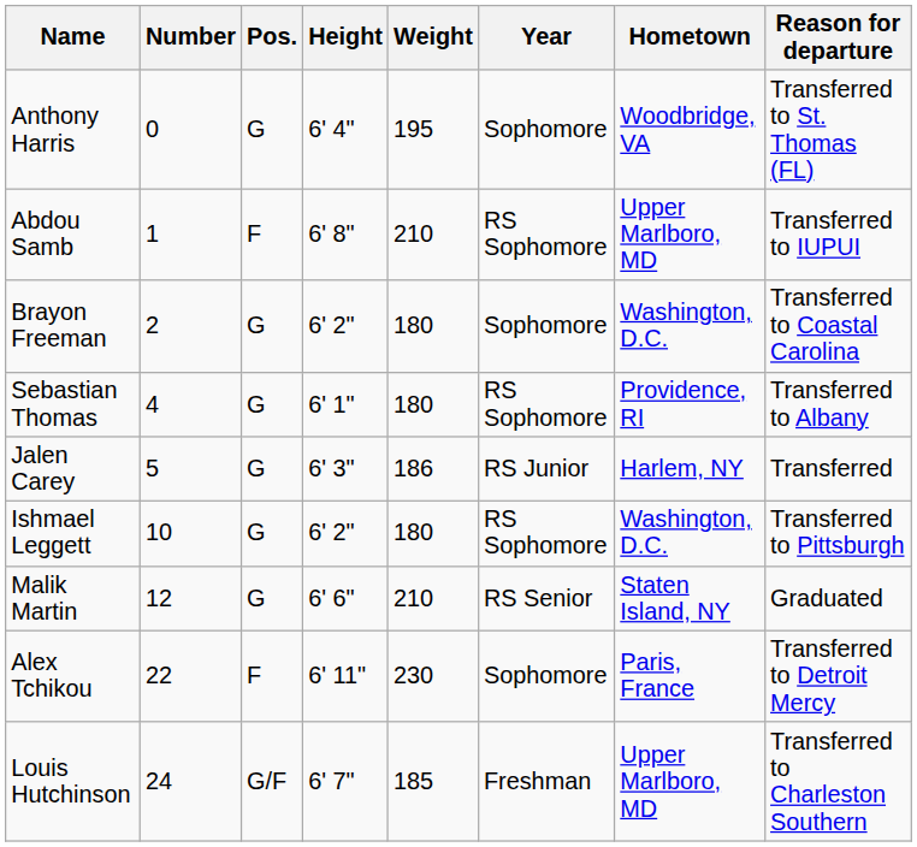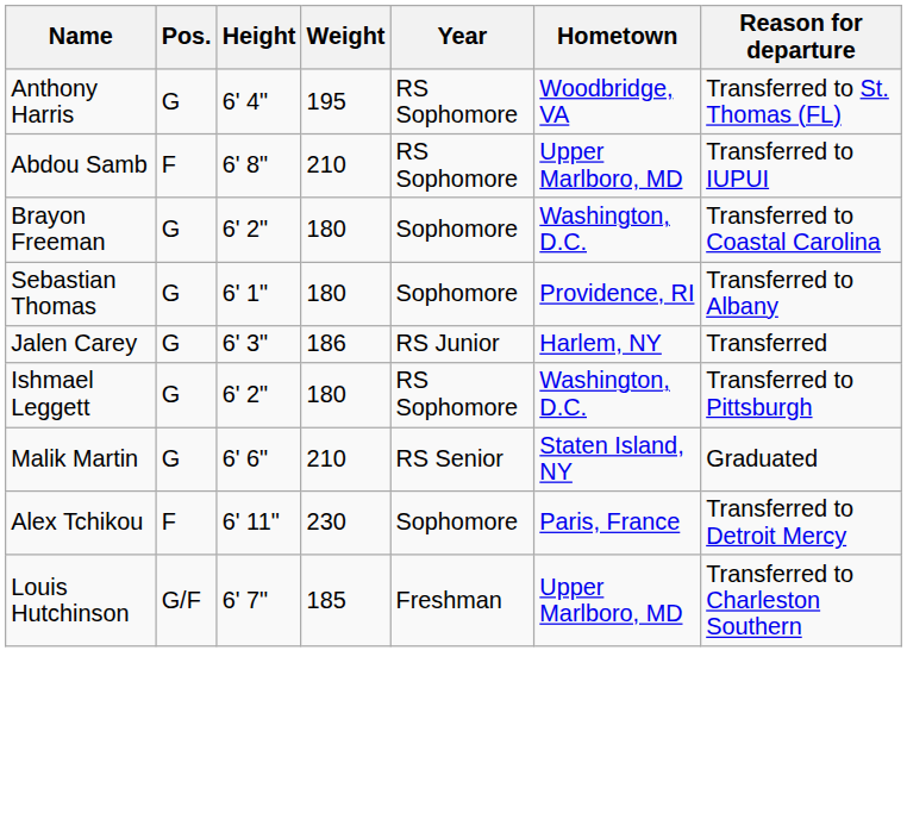- column: Number | 0 | 1 | 2 | 4 | 5 | 10 | 12 | 22 | 24
Anthony Harris | Year: Sophomore -> RS Sophomore
Sebastian Thomas | Year: RS Sophomore -> Sophomore
